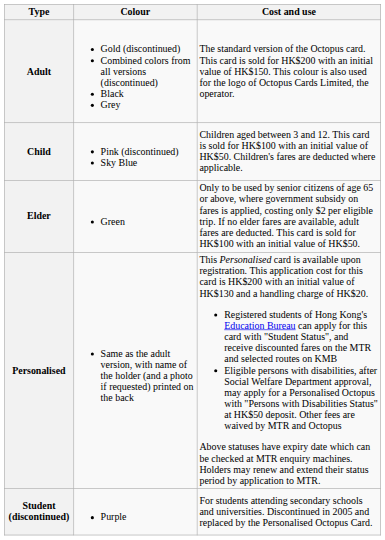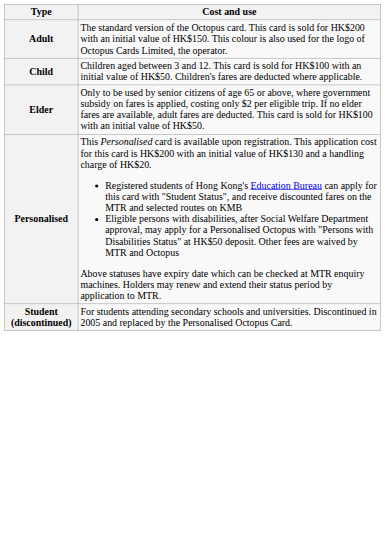- column: Colour | Gold (discontinued) Combined colors from all versions (discontinued) Black Grey | Pink (discontinued) Sky Blue | Green | Same as the adult version, with name of the holder (and a photo if requested) printed on the back | Purple
